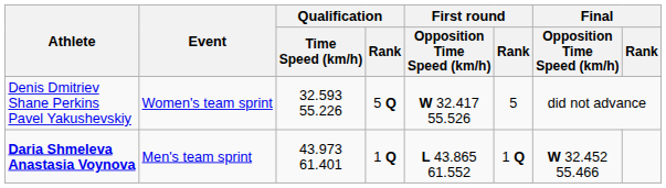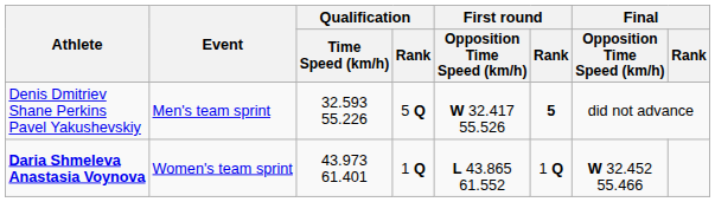Denis Dmitriev Shane Perkins Pavel Yakushevskiy | Event: Women's team sprint -> Men's team sprint
Denis Dmitriev Shane Perkins Pavel Yakushevskiy | First round / Rank: normal -> bold
Daria Shmeleva Anastasia Voynova | Event: Men's team sprint -> Women's team sprint
